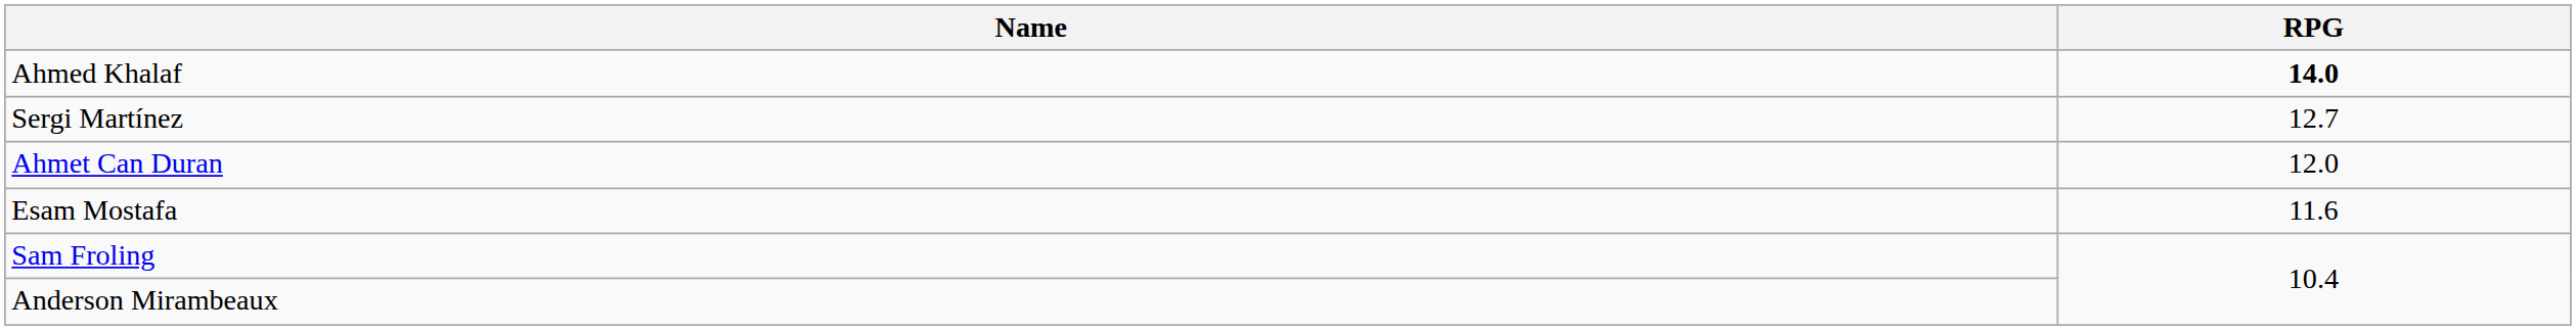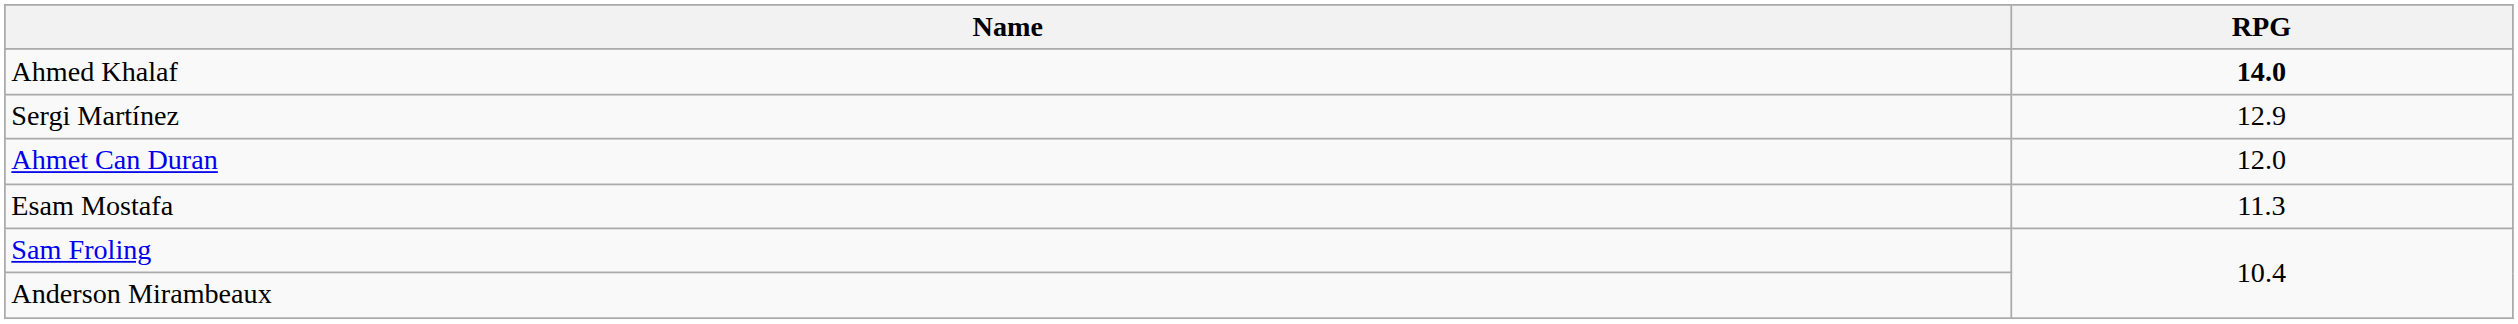Sergi Martínez | RPG: 12.7 -> 12.9
Esam Mostafa | RPG: 11.6 -> 11.3
